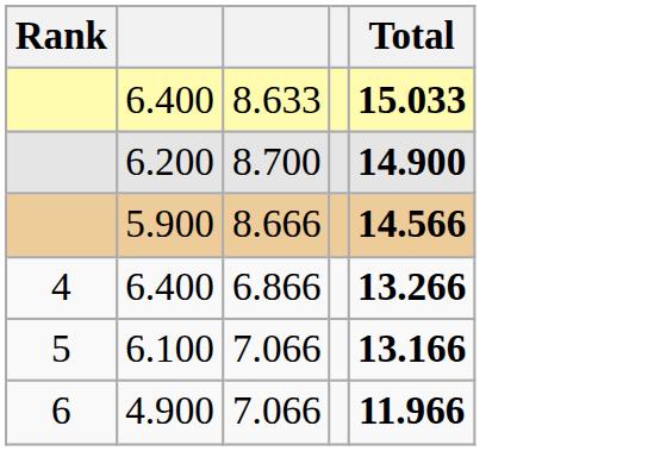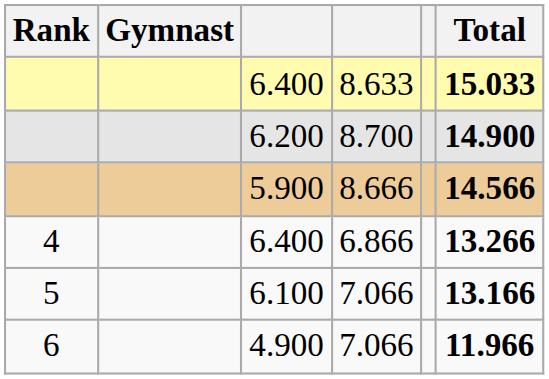+ column: Gymnast
